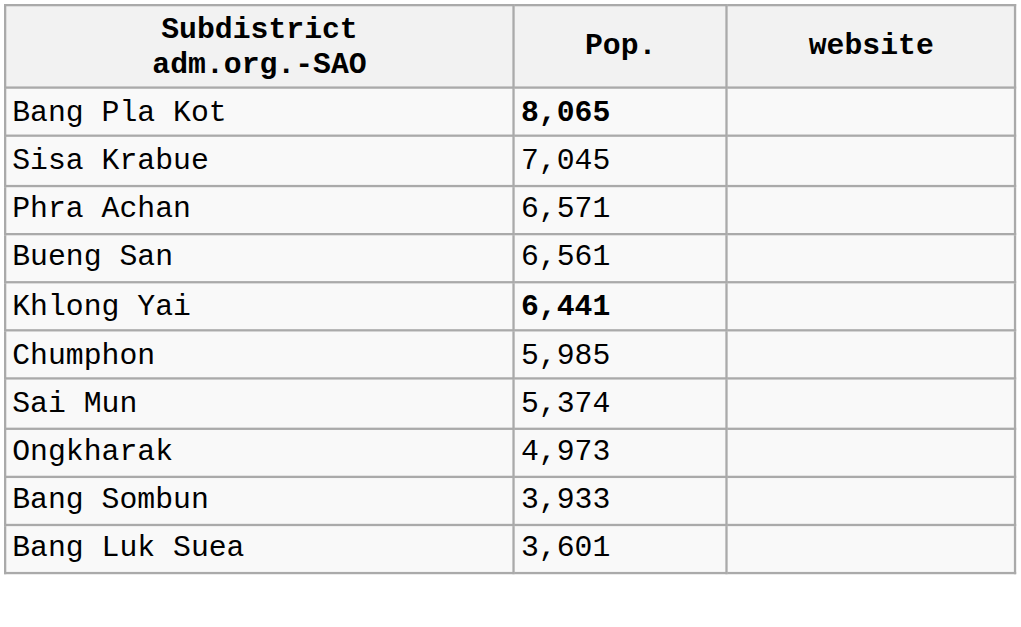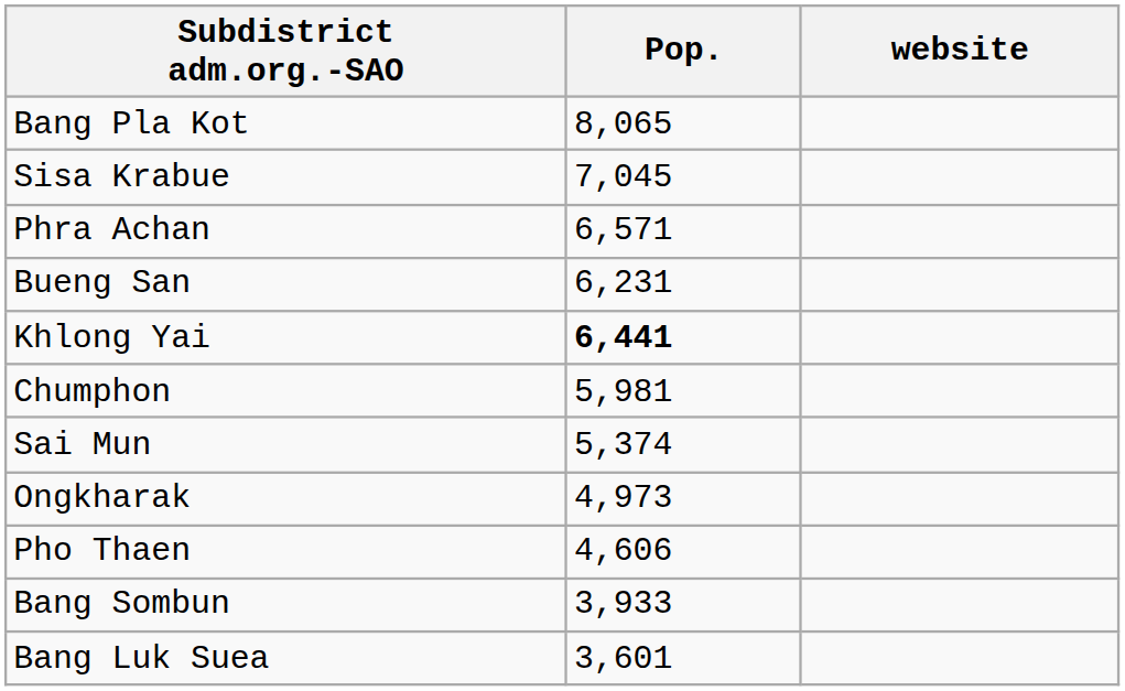Bang Pla Kot | Pop.: bold -> normal
Bueng San | Pop.: 6,561 -> 6,231
Chumphon | Pop.: 5,985 -> 5,981
+ row: Pho Thaen | 4,606
